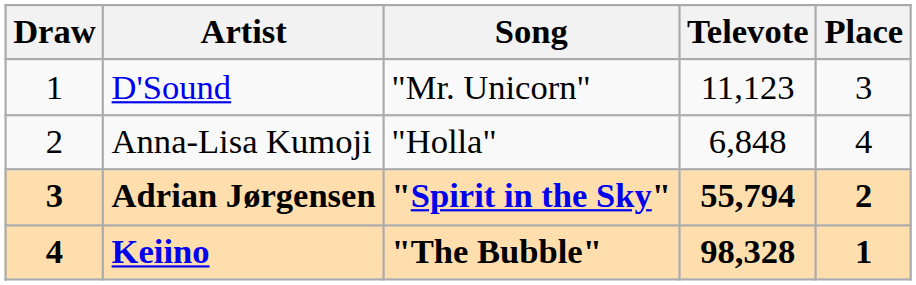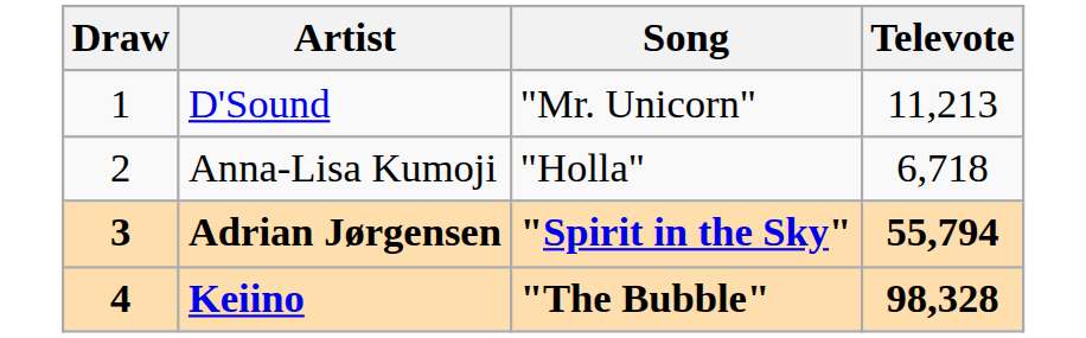- column: Place | 3 | 4 | 2 | 1
D'Sound | Televote: 11,123 -> 11,213
Anna-Lisa Kumoji | Televote: 6,848 -> 6,718
